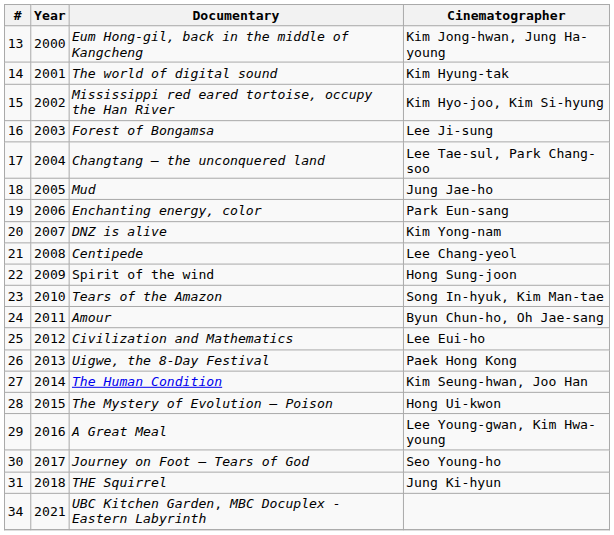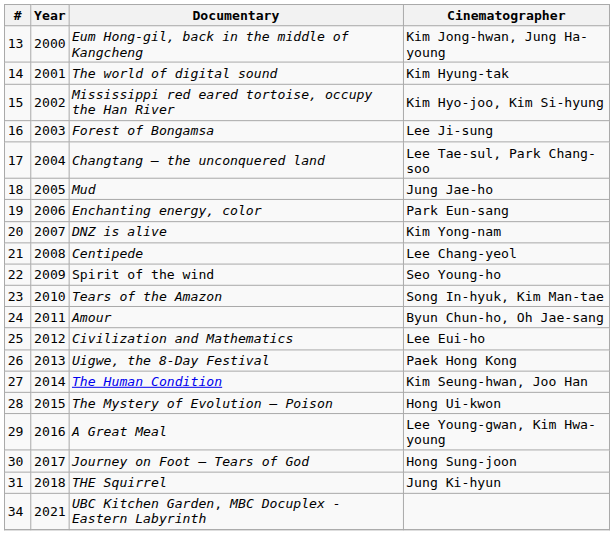Spirit of the wind | Cinematographer: Hong Sung-joon -> Seo Young-ho
Journey on Foot – Tears of God | Cinematographer: Seo Young-ho -> Hong Sung-joon
